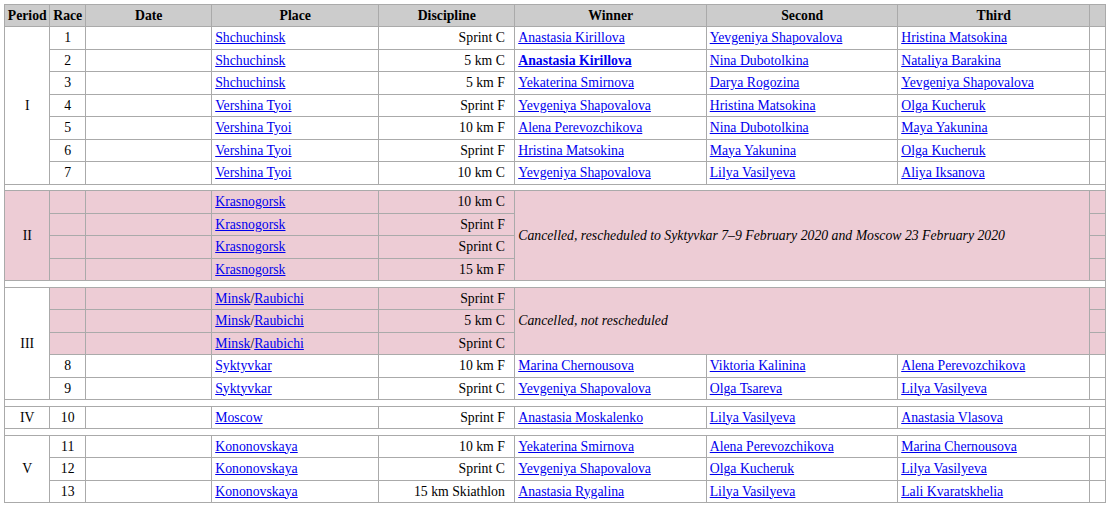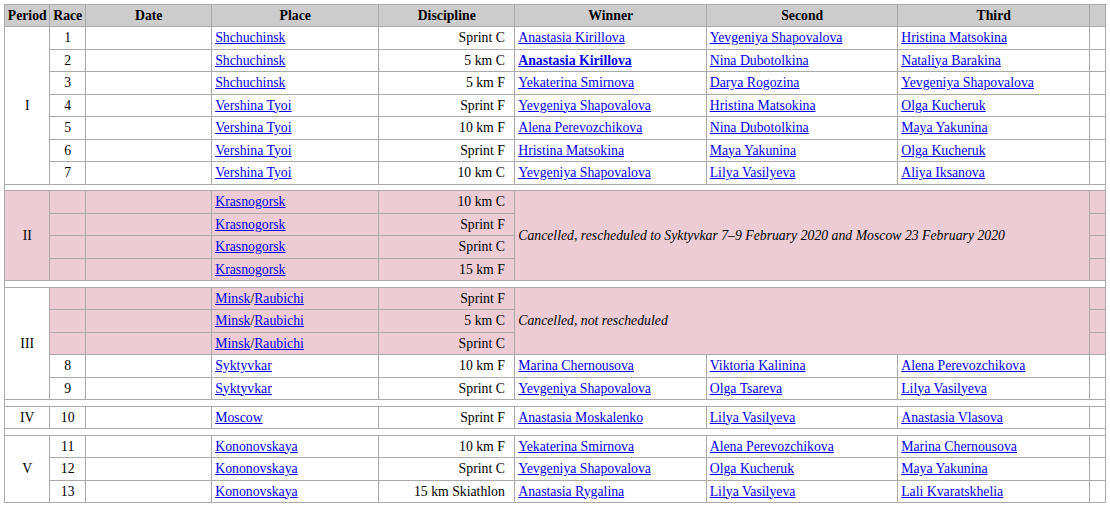12 | Third: Lilya Vasilyeva -> Maya Yakunina
